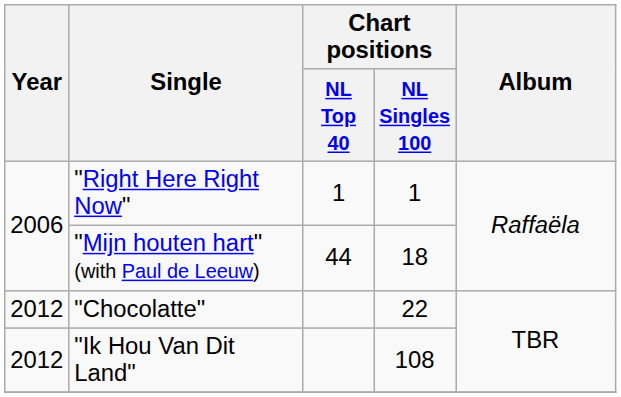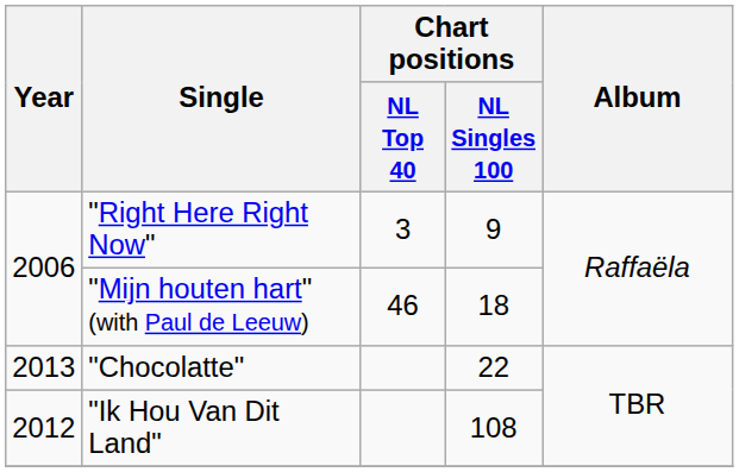"Right Here Right Now" | Chart positions / NL Top 40: 1 -> 3
"Right Here Right Now" | Chart positions / NL Singles 100: 1 -> 9
"Mijn houten hart" (with Paul de Leeuw) | Chart positions / NL Top 40: 44 -> 46
"Chocolatte" | Year: 2012 -> 2013
